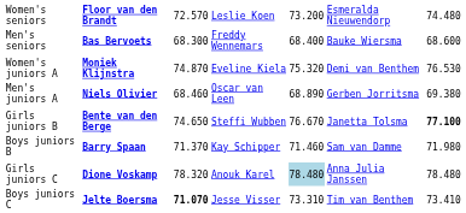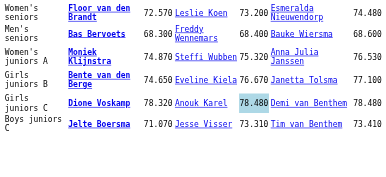Women's juniors A | column 4: Eveline Kiela -> Steffi Wubben
Women's juniors A | column 6: Demi van Benthem -> Anna Julia Janssen
- row: Men's juniors A | Niels Olivier | 68.460 | Oscar van Leen | 68.890 | Gerben Jorritsma | 69.380
Girls juniors B | column 4: Steffi Wubben -> Eveline Kiela
Girls juniors B | column 7: bold -> normal
- row: Boys juniors B | Barry Spaan | 71.370 | Kay Schipper | 71.460 | Sam van Damme | 71.980
Girls juniors C | column 6: Anna Julia Janssen -> Demi van Benthem
Boys juniors C | column 3: bold -> normal
